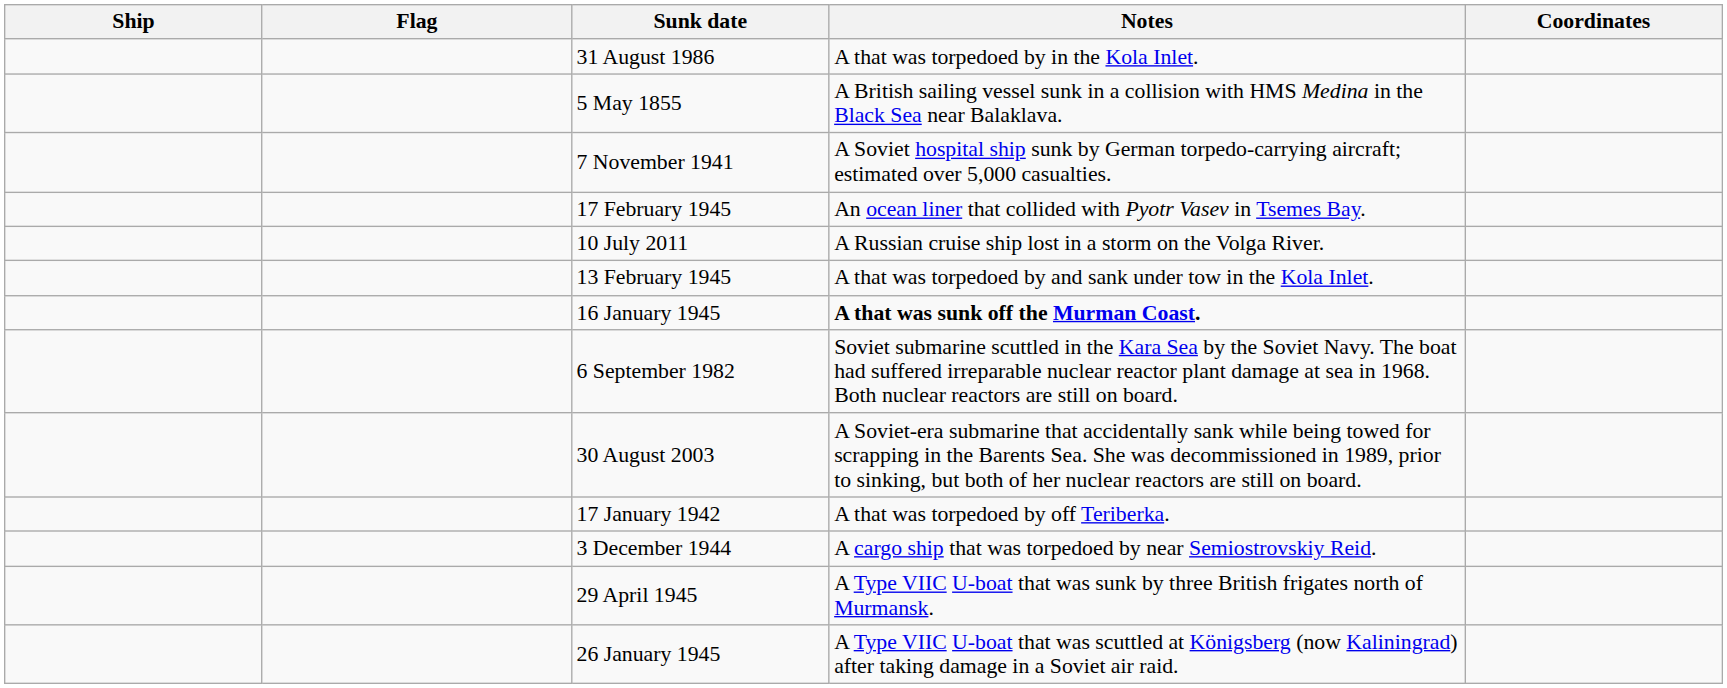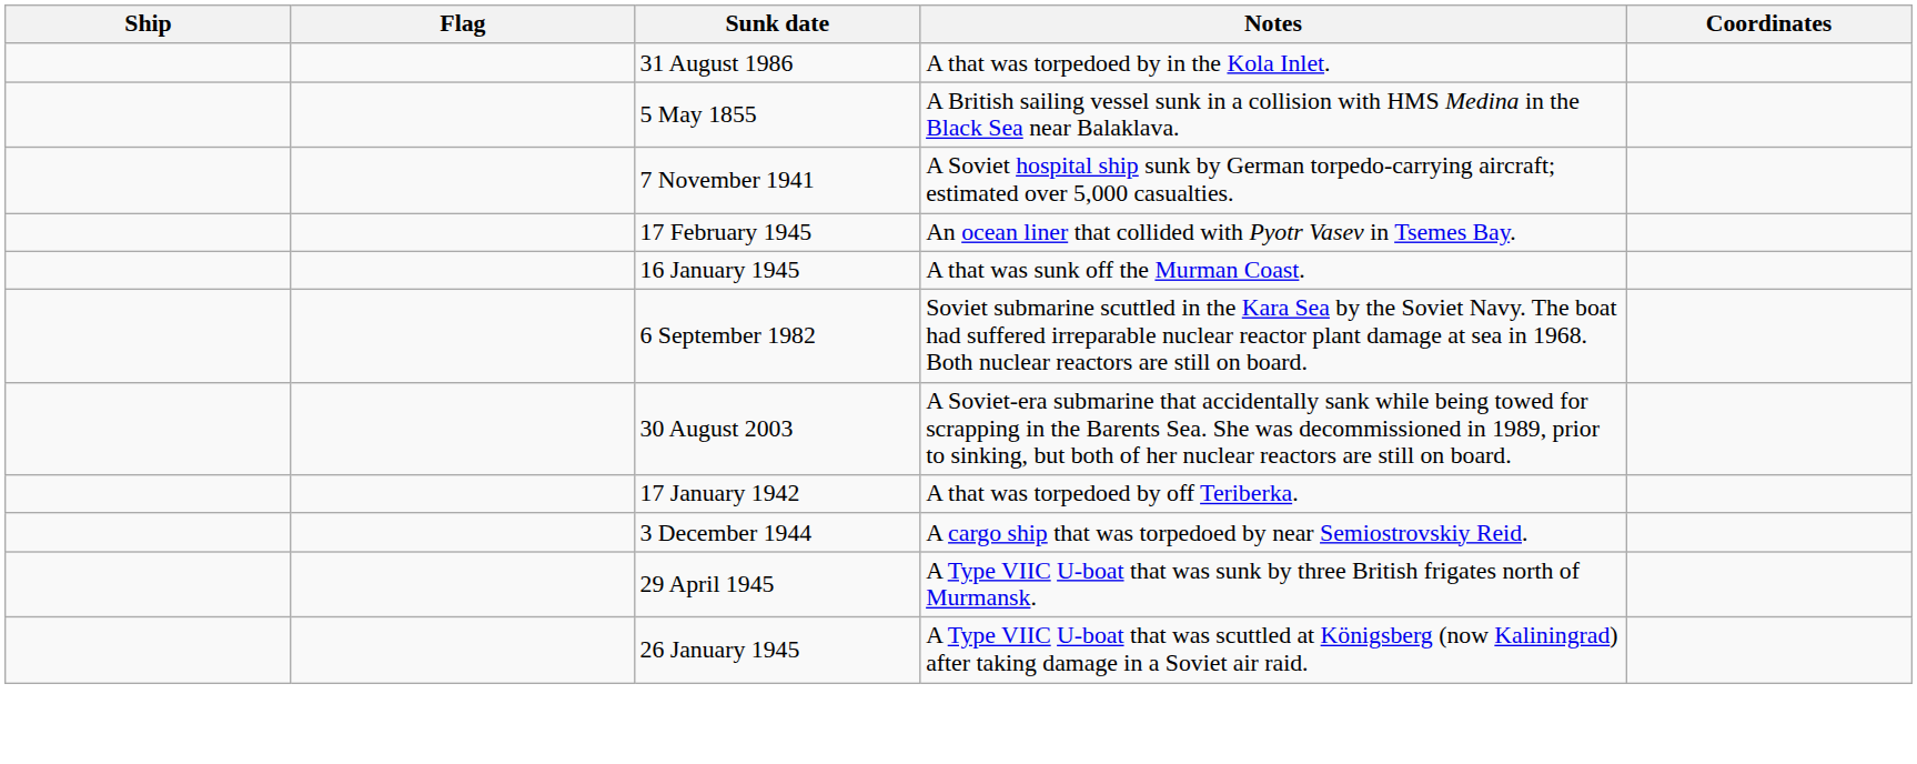- row: 10 July 2011 | A Russian cruise ship lost in a storm on the Volga River.
- row: 13 February 1945 | A that was torpedoed by and sank under tow in the Kola Inlet.
16 January 1945 | Notes: bold -> normal
